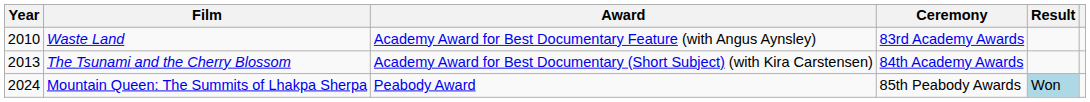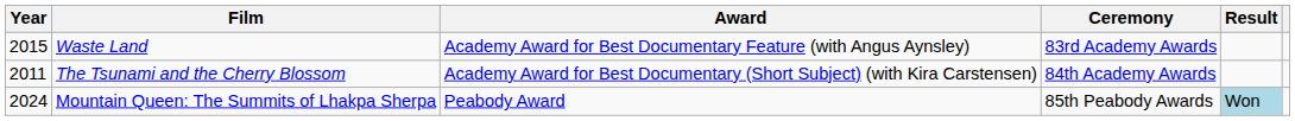Waste Land | Year: 2010 -> 2015
The Tsunami and the Cherry Blossom | Year: 2013 -> 2011
